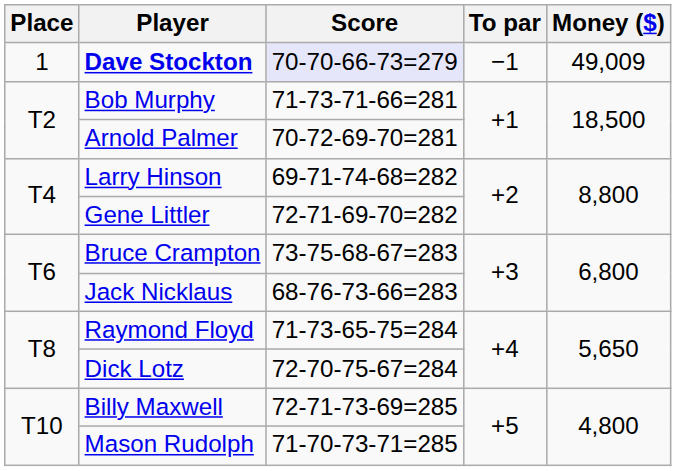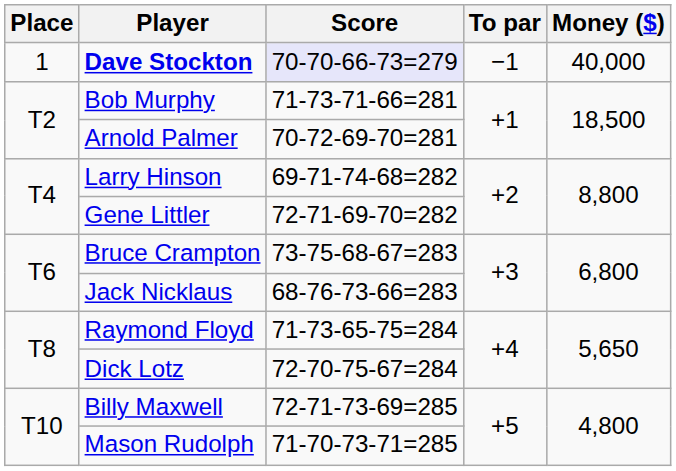Dave Stockton | Money ($): 49,009 -> 40,000
